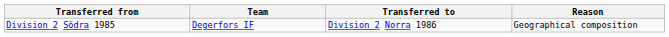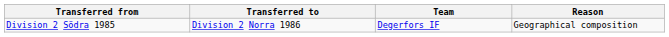columns swapped: Transferred to <-> Team
